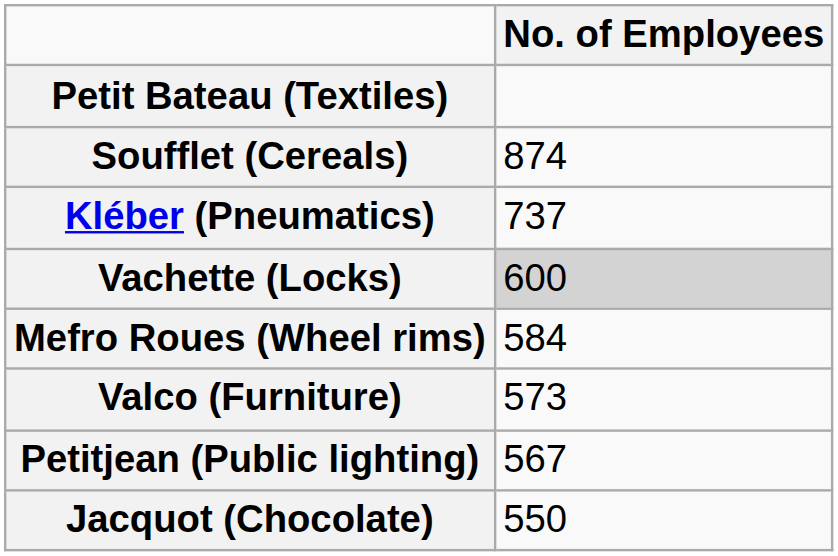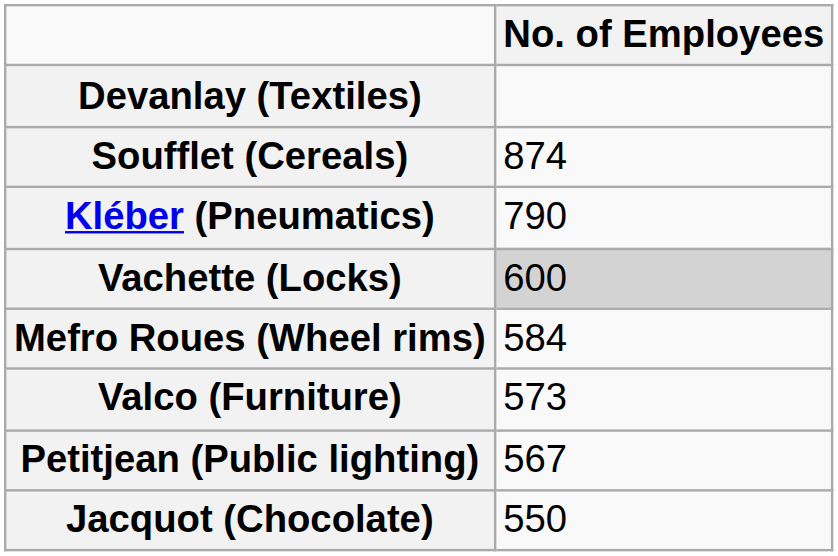- row: Petit Bateau (Textiles)
+ row: Devanlay (Textiles)
Kléber (Pneumatics) | No. of Employees: 737 -> 790
